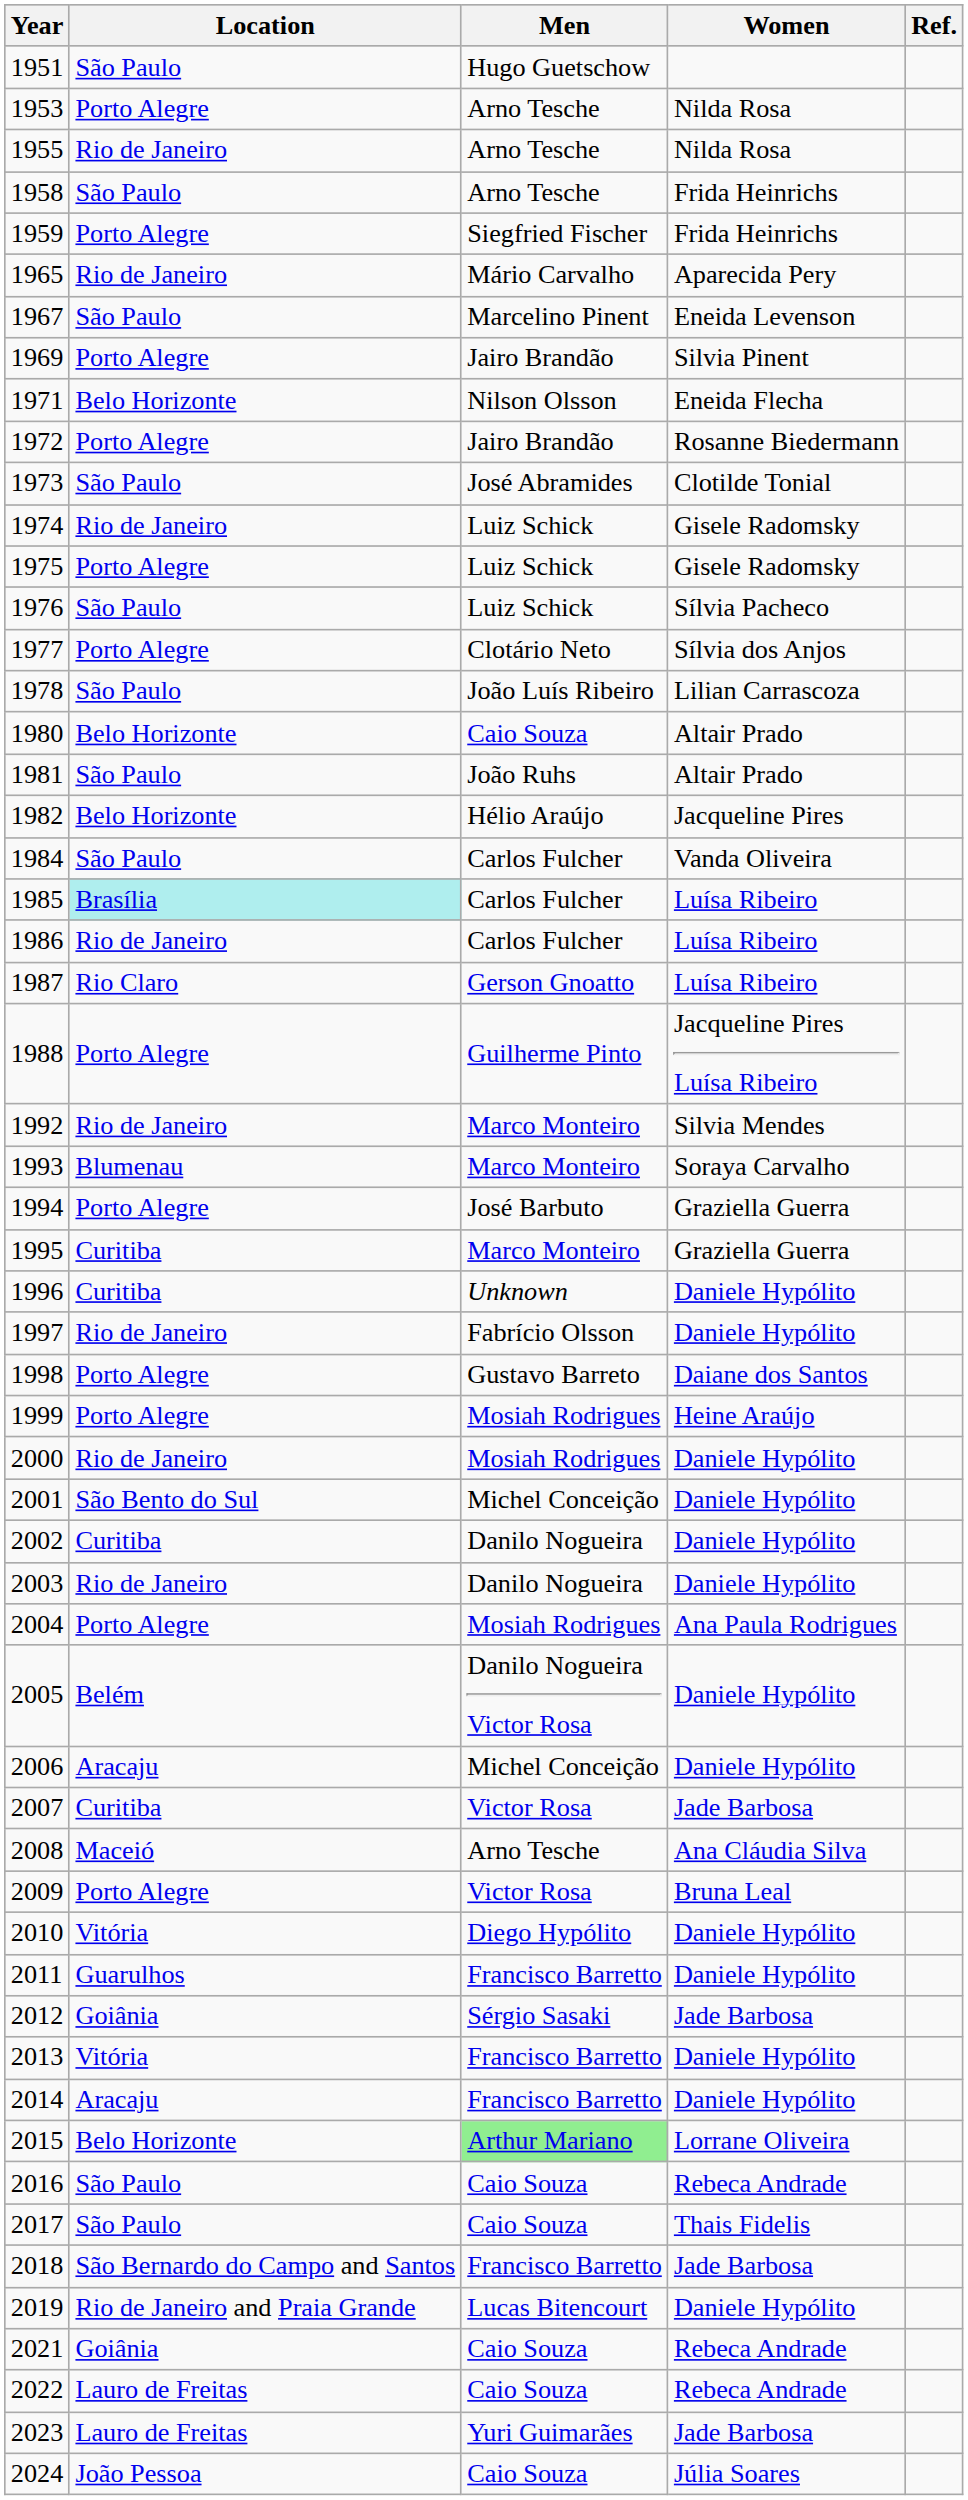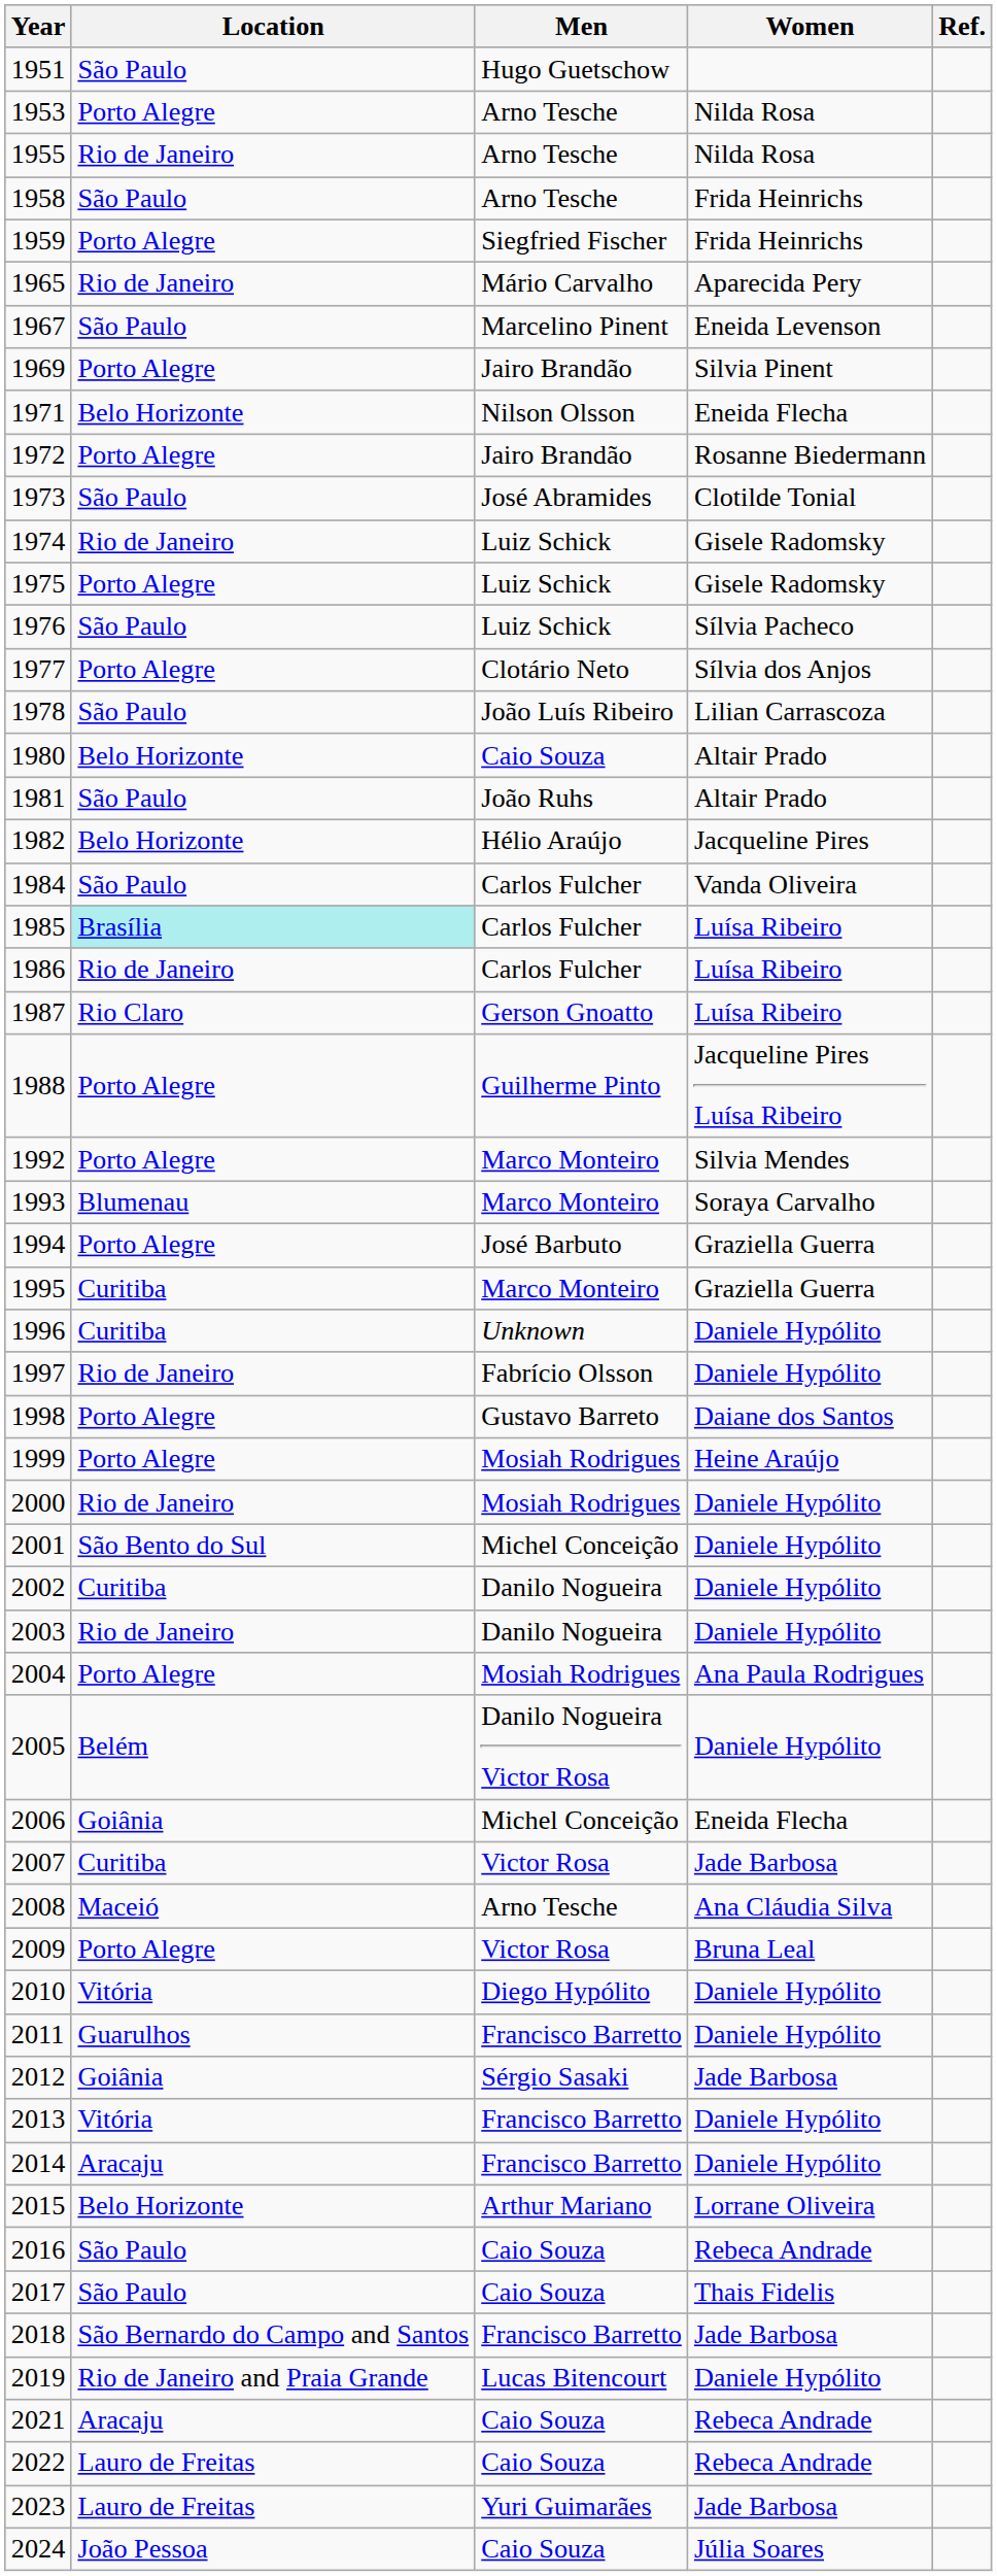1992 | Location: Rio de Janeiro -> Porto Alegre
2006 | Location: Aracaju -> Goiânia
2006 | Women: Daniele Hypólito -> Eneida Flecha
2015 | Men: lightgreen background -> no background
2021 | Location: Goiânia -> Aracaju
